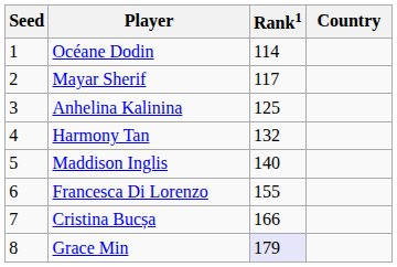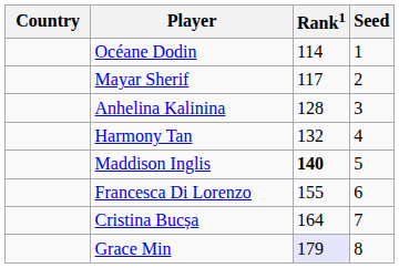columns swapped: Country <-> Seed
Anhelina Kalinina | Rank1: 125 -> 128
Maddison Inglis | Rank1: normal -> bold
Cristina Bucșa | Rank1: 166 -> 164
